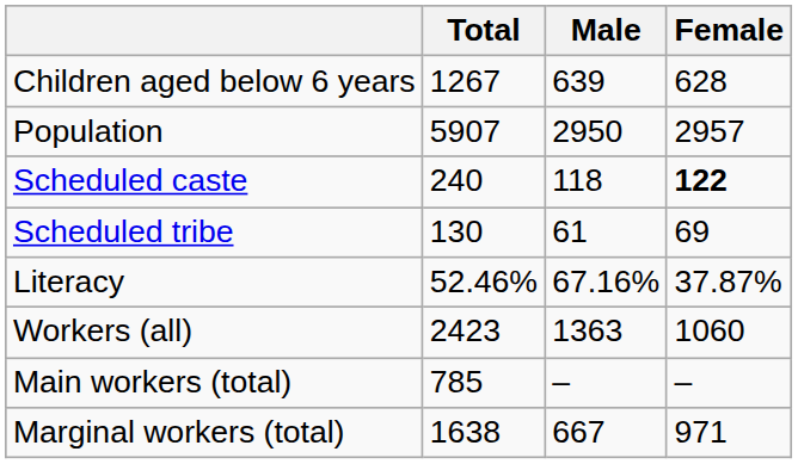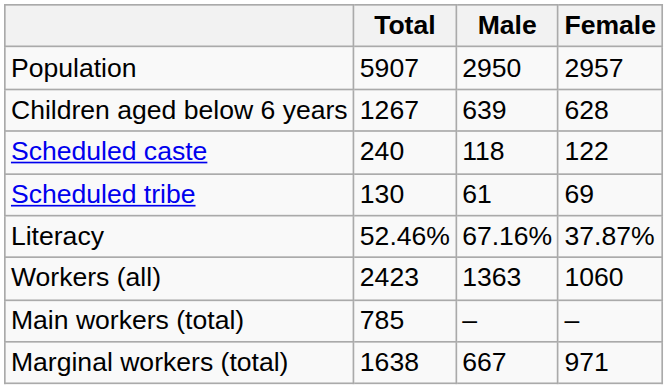rows swapped: Population <-> Children aged below 6 years
Scheduled caste | Female: bold -> normal
